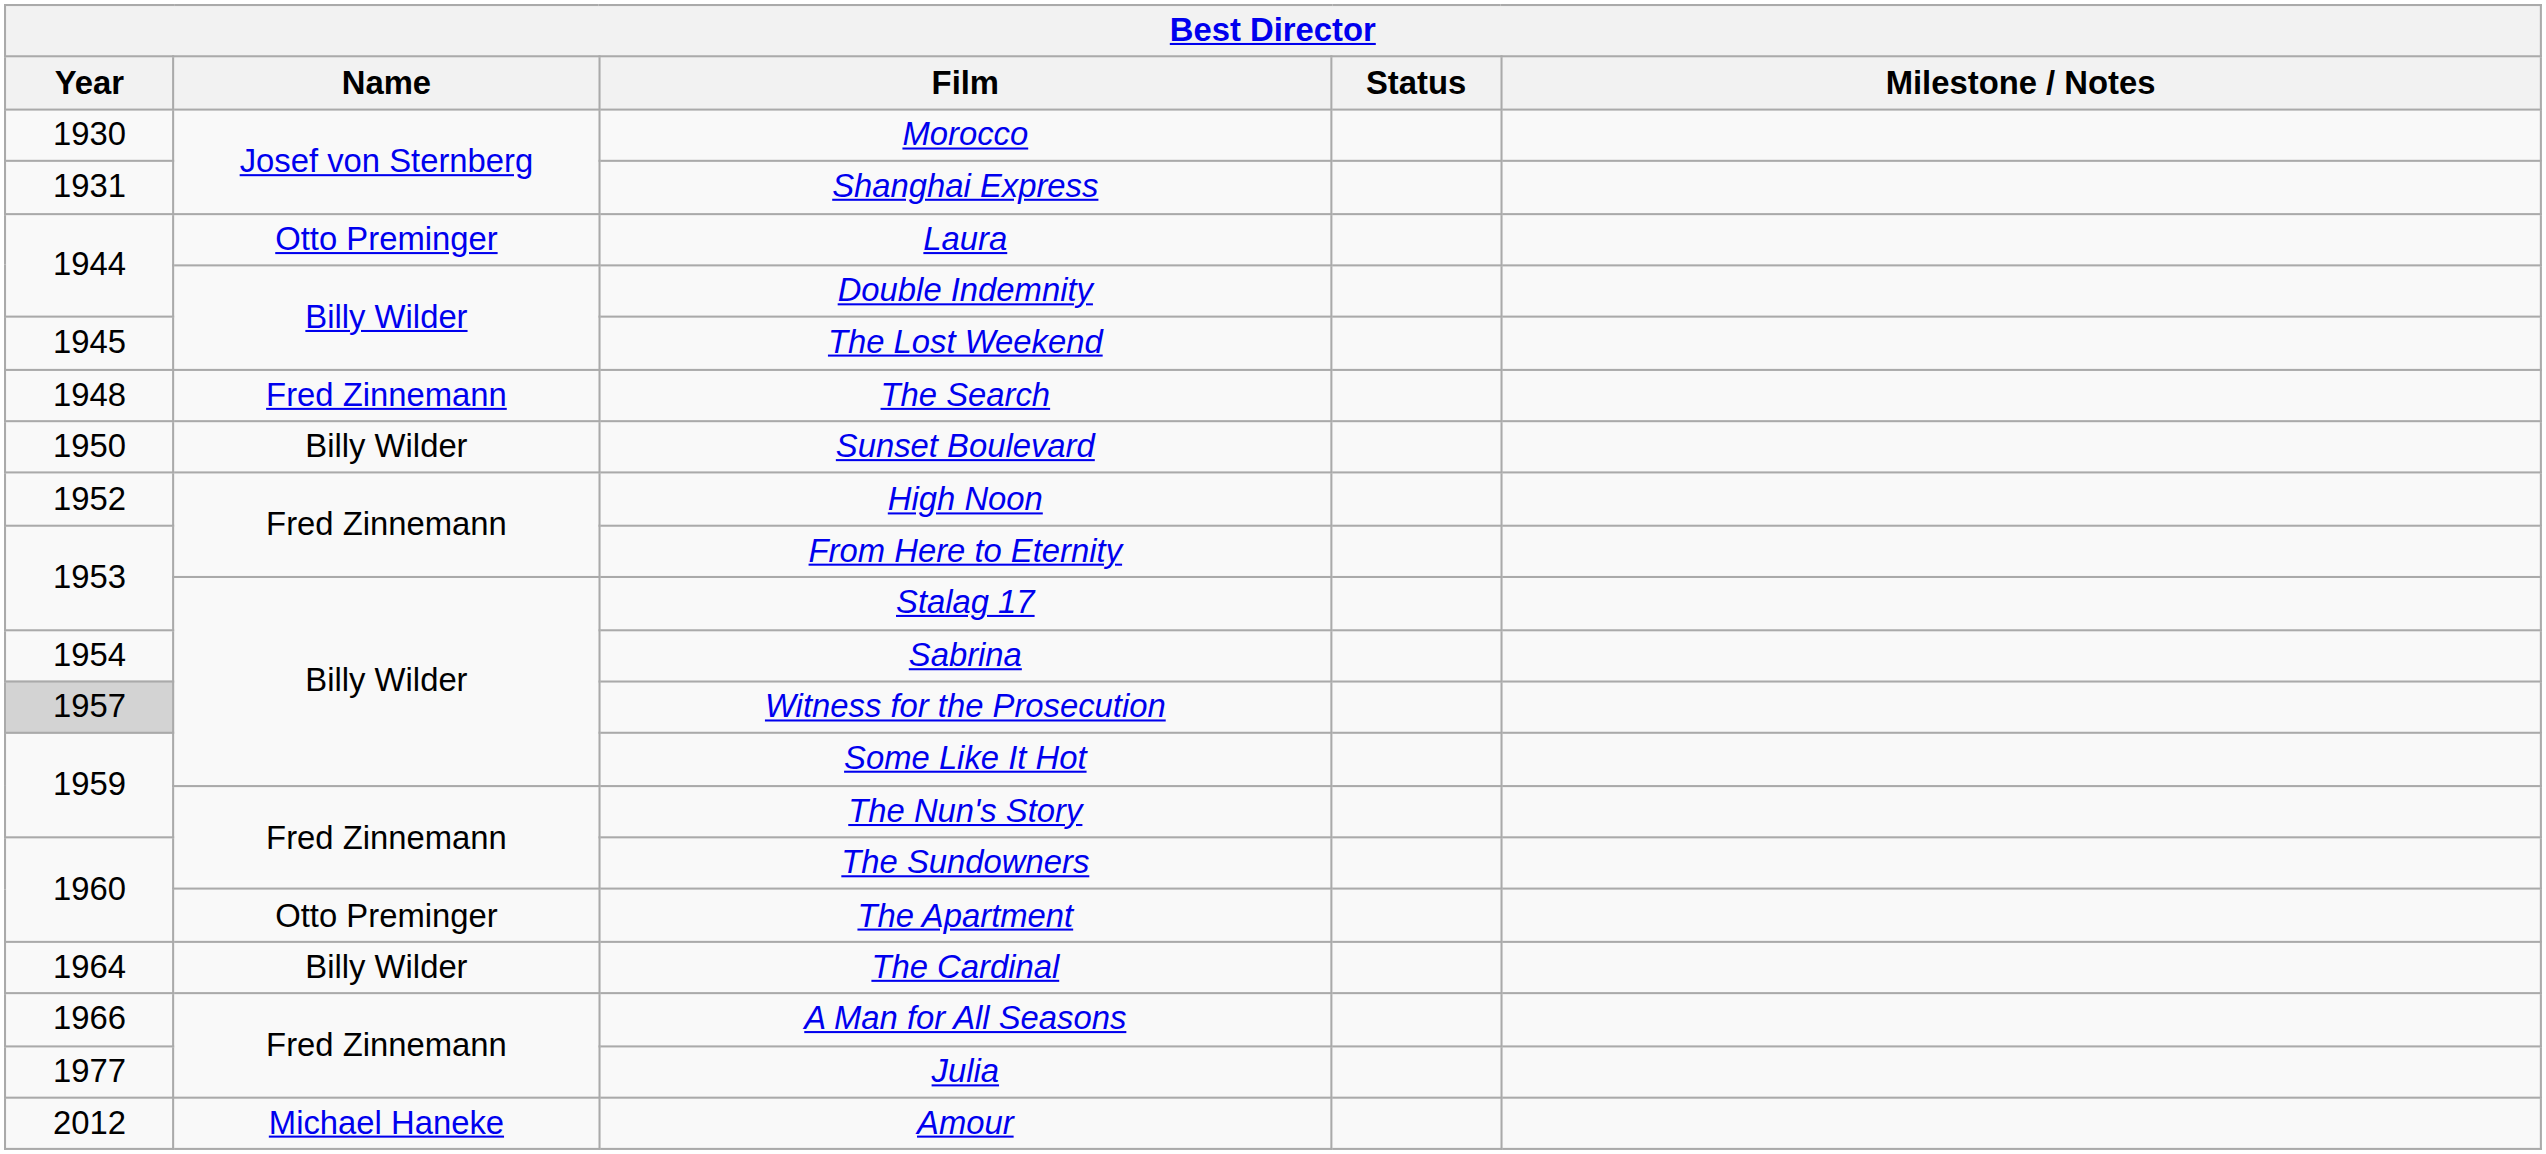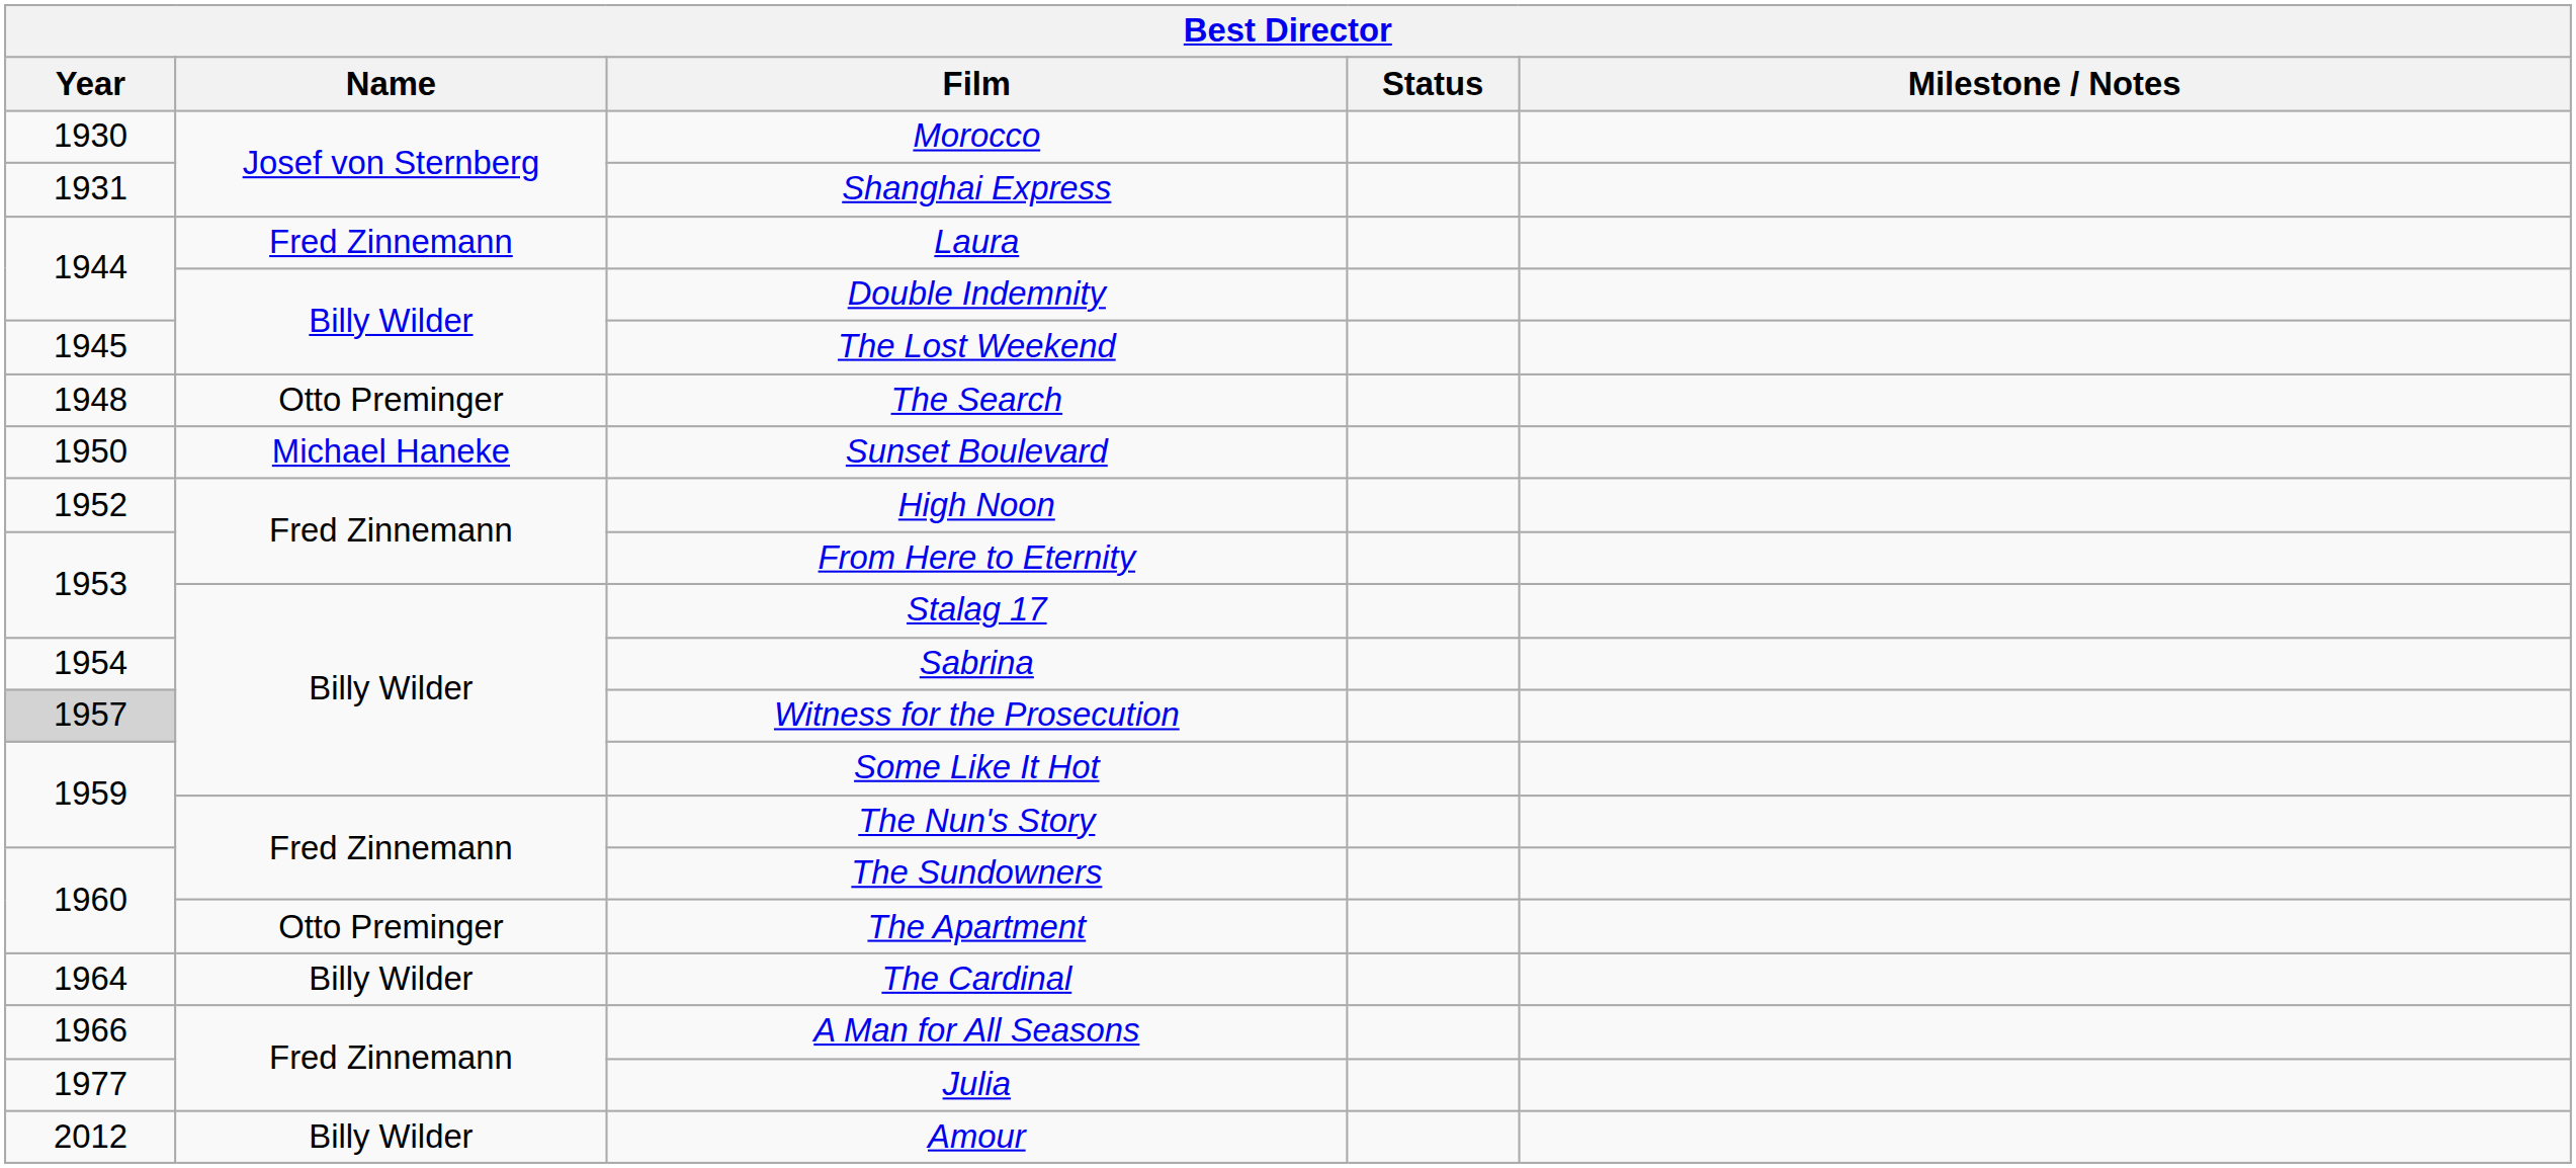Laura | Name: Otto Preminger -> Fred Zinnemann
The Search | Name: Fred Zinnemann -> Otto Preminger
Sunset Boulevard | Name: Billy Wilder -> Michael Haneke
Amour | Name: Michael Haneke -> Billy Wilder
